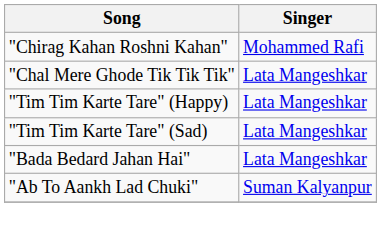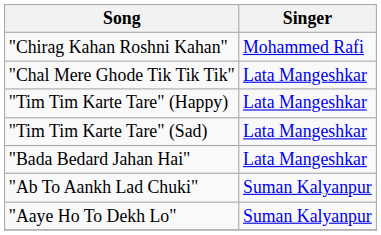+ row: "Aaye Ho To Dekh Lo" | Suman Kalyanpur
